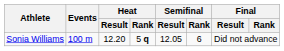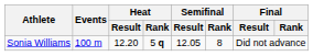Sonia Williams | Semifinal / Rank: 6 -> 8
